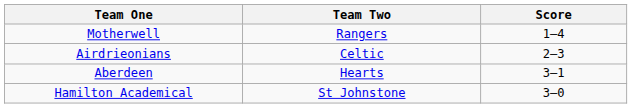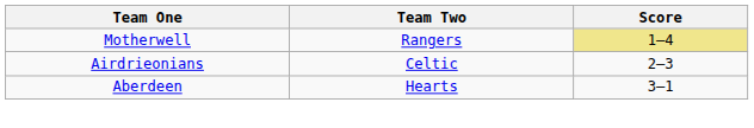Motherwell | Score: no background -> khaki background
- row: Hamilton Academical | St Johnstone | 3–0
